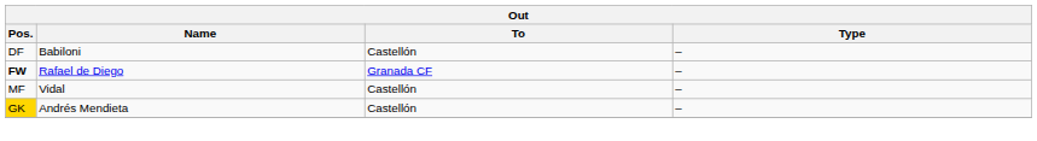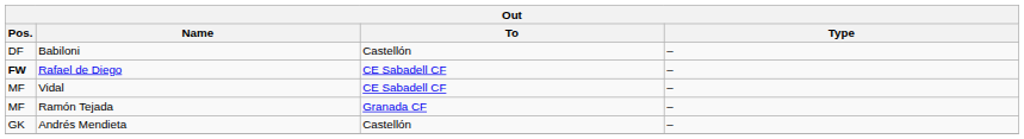Rafael de Diego | To: Granada CF -> CE Sabadell CF
Vidal | To: Castellón -> CE Sabadell CF
+ row: MF | Ramón Tejada | Granada CF | –
Andrés Mendieta | Pos.: gold background -> no background
